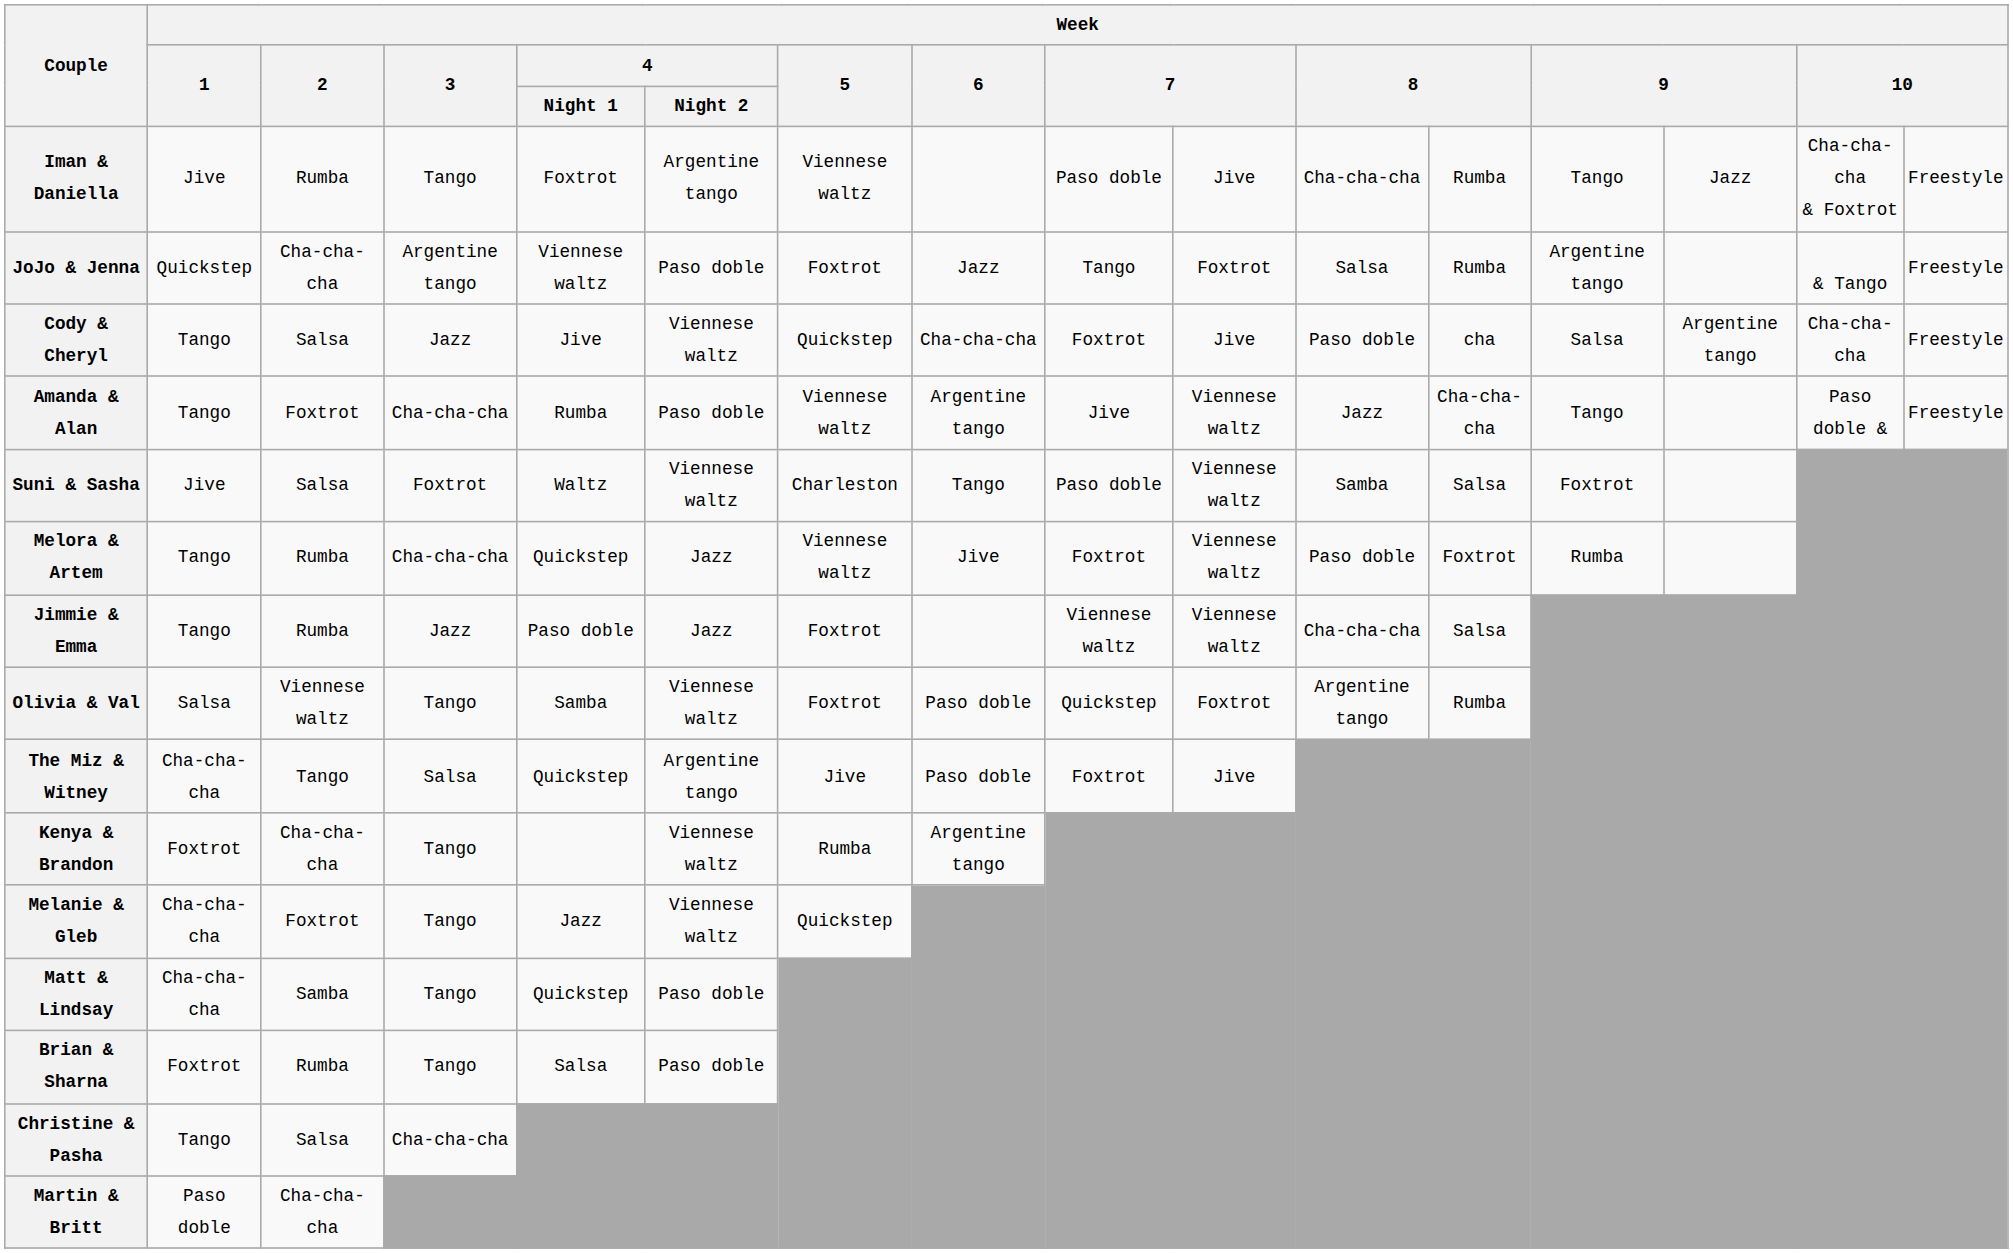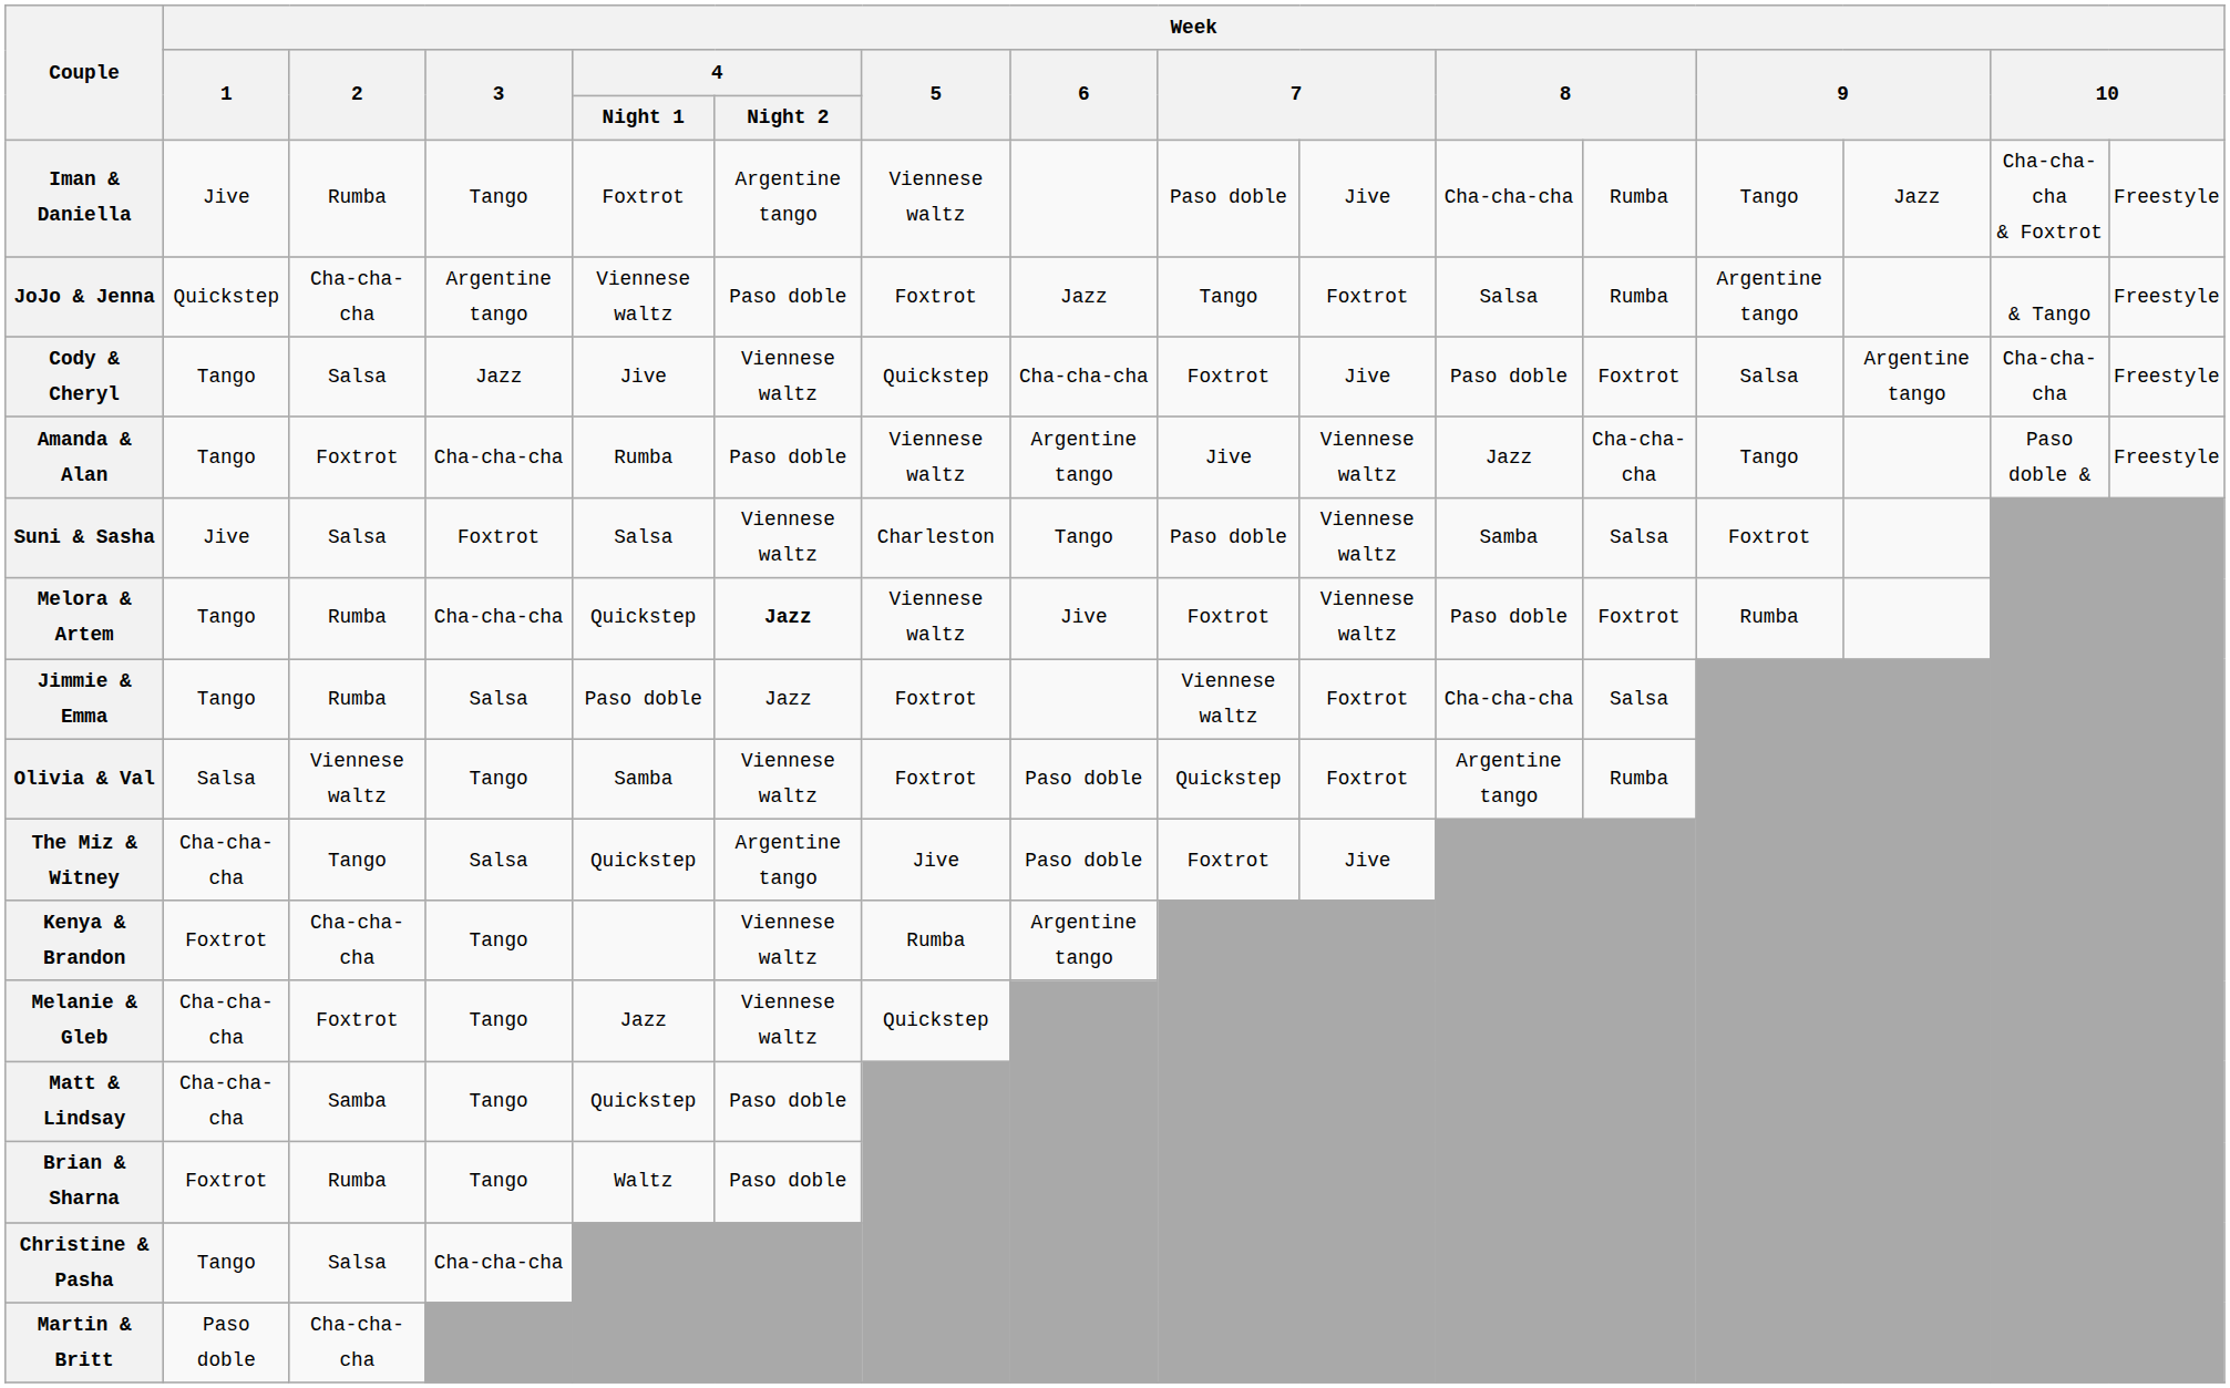Cody & Cheryl | column 12: cha -> Foxtrot
Suni & Sasha | Week / 4 / Night 1: Waltz -> Salsa
Melora & Artem | Week / 4 / Night 2: normal -> bold
Jimmie & Emma | Week / 3: Jazz -> Salsa
Jimmie & Emma | column 10: Viennese waltz -> Foxtrot
Brian & Sharna | Week / 4 / Night 1: Salsa -> Waltz
